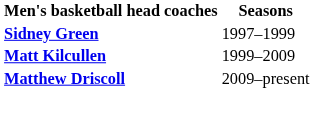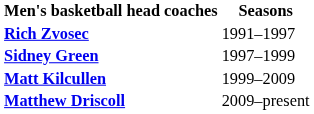+ row: Rich Zvosec | 1991–1997
